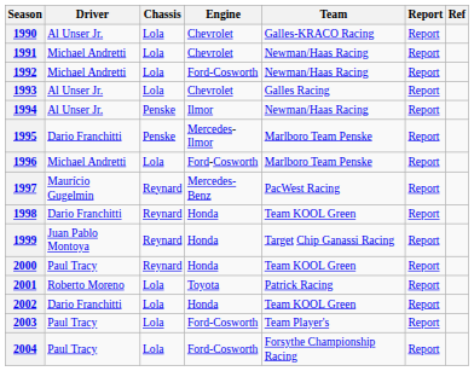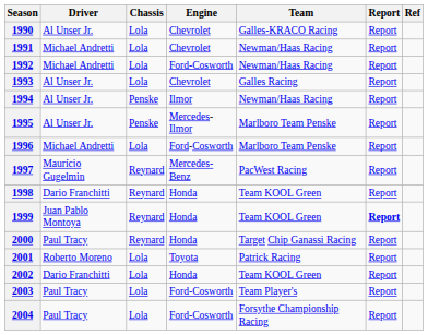1995 | Driver: Dario Franchitti -> Al Unser Jr.
1999 | Team: Target Chip Ganassi Racing -> Team KOOL Green
1999 | Report: normal -> bold
2000 | Team: Team KOOL Green -> Target Chip Ganassi Racing
